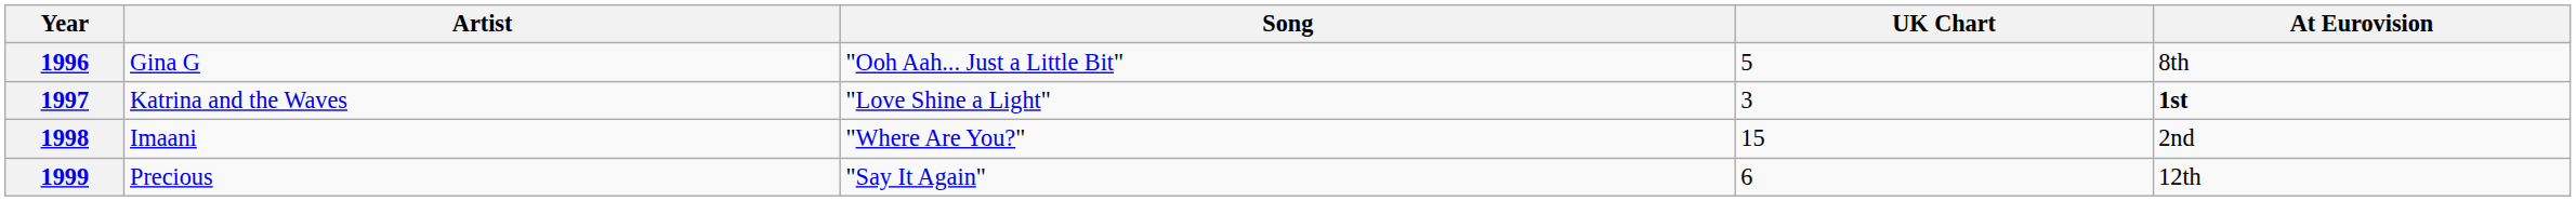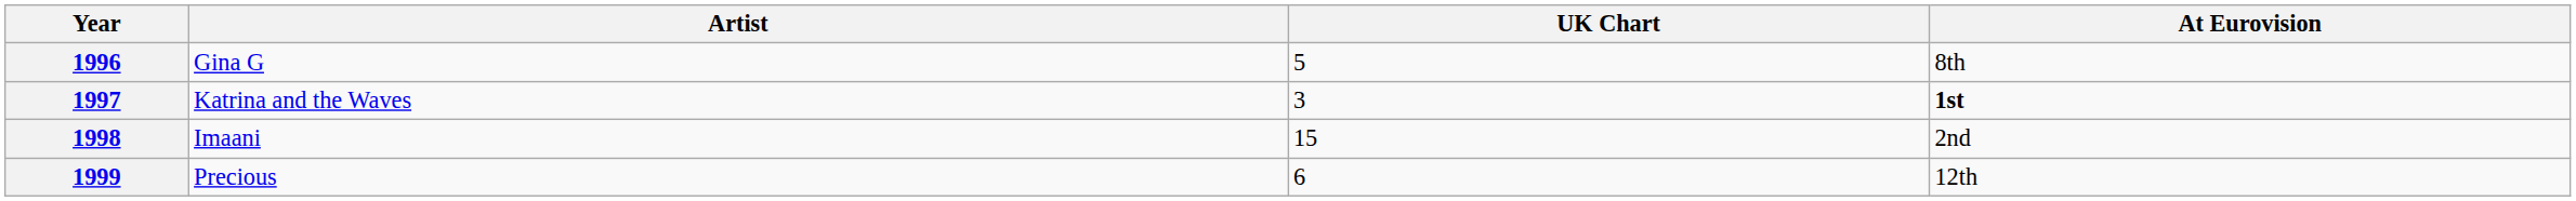- column: Song | "Ooh Aah... Just a Little Bit" | "Love Shine a Light" | "Where Are You?" | "Say It Again"
